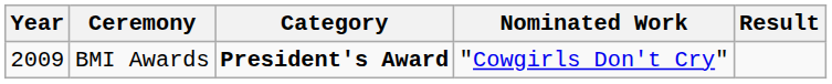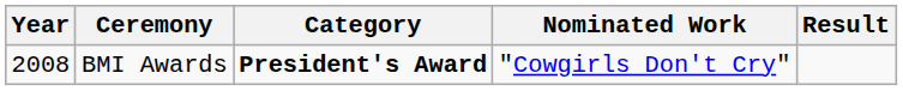BMI Awards | Year: 2009 -> 2008
